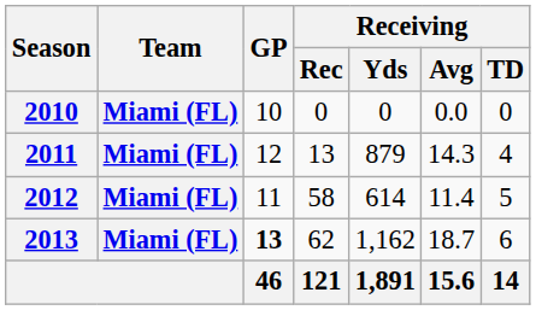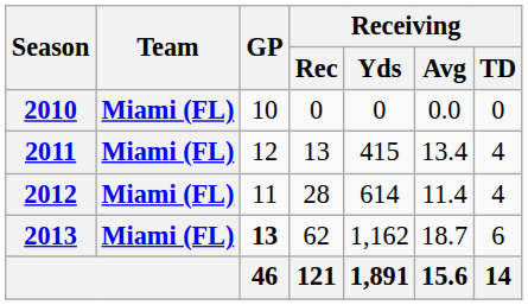2011 | Receiving / Yds: 879 -> 415
2011 | Receiving / Avg: 14.3 -> 13.4
2012 | Receiving / Rec: 58 -> 28
2012 | Receiving / TD: 5 -> 4
